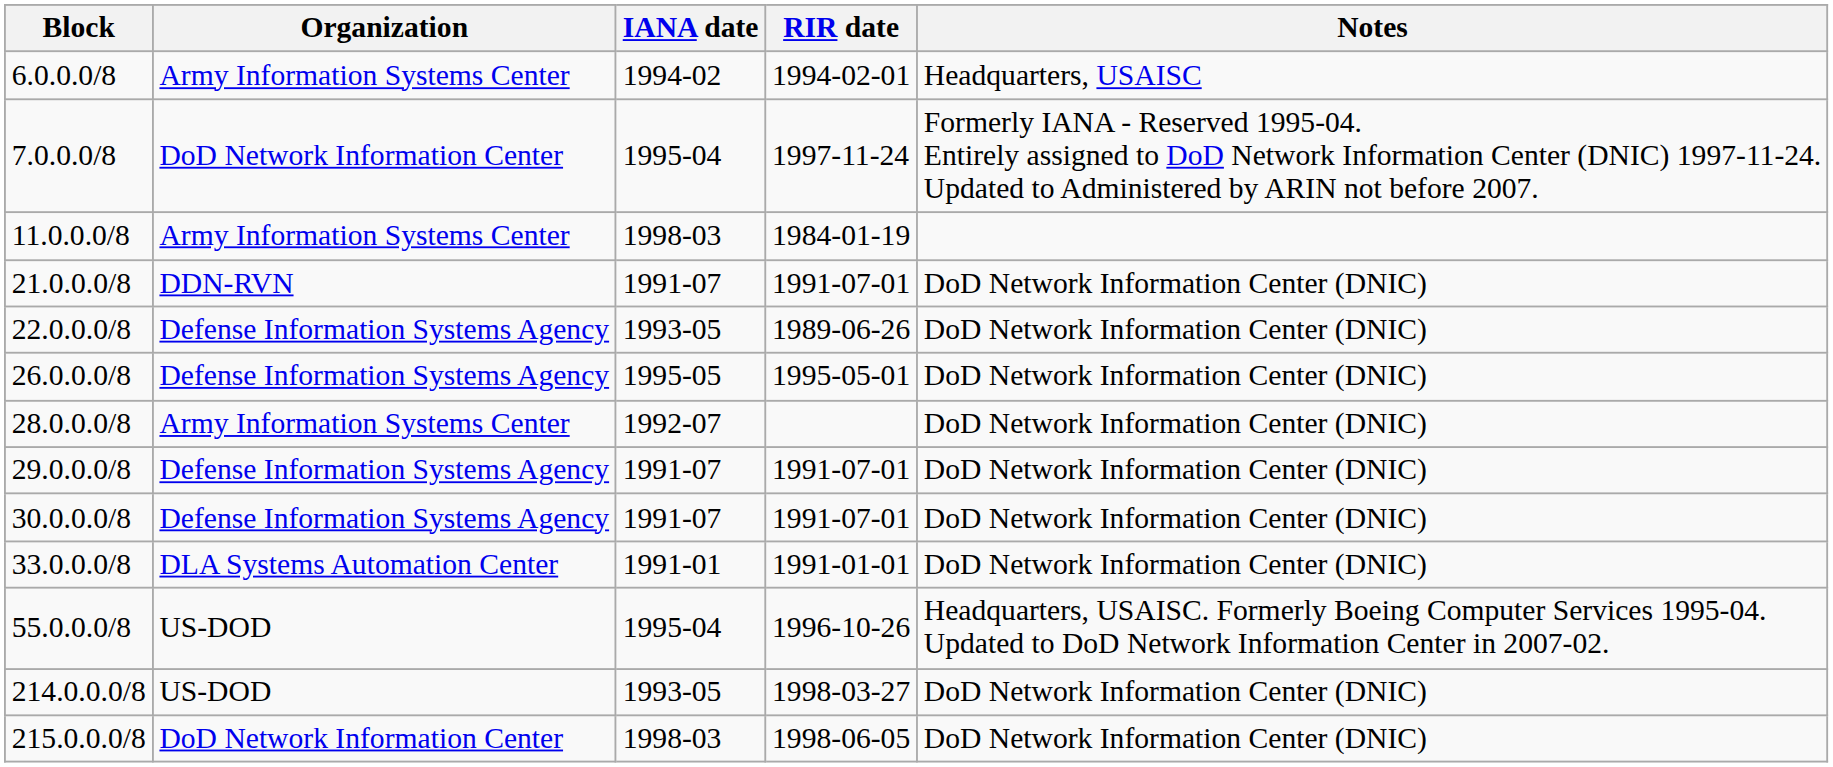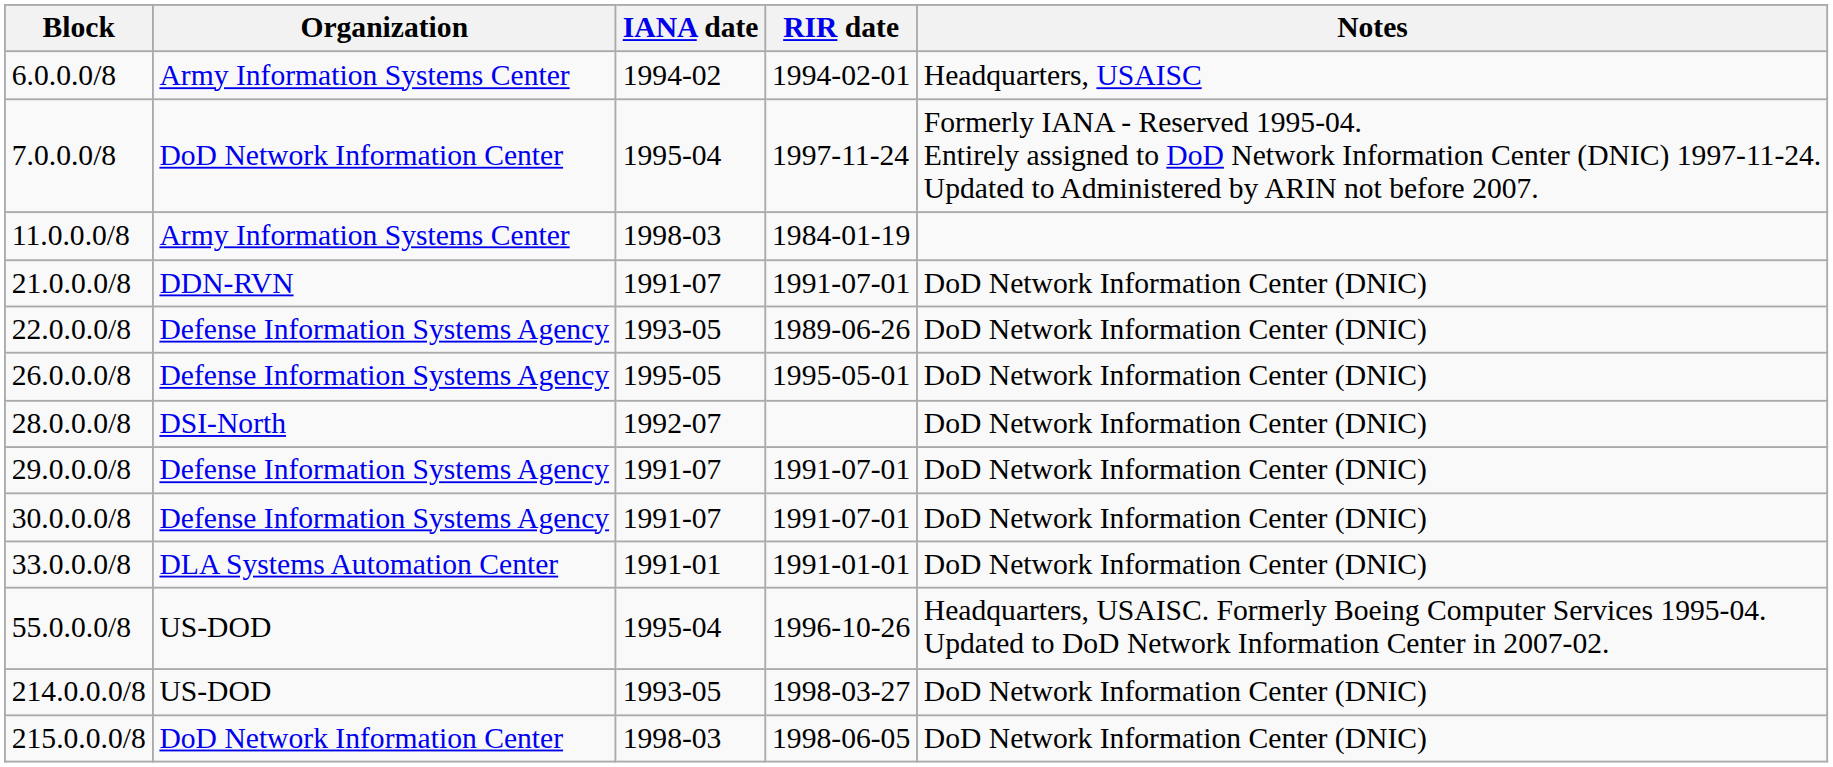28.0.0.0/8 | Organization: Army Information Systems Center -> DSI-North
